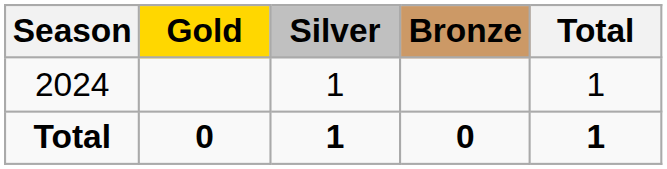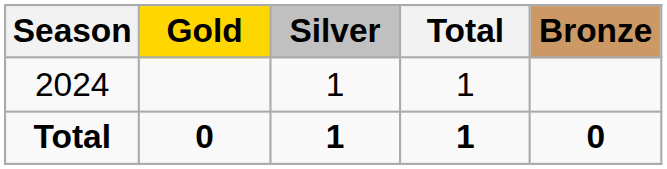columns swapped: Bronze <-> Total
